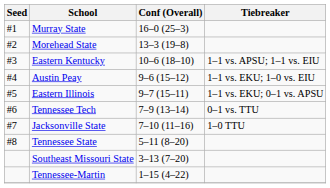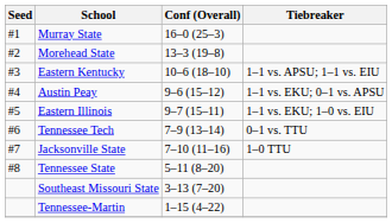Austin Peay | Tiebreaker: 1–1 vs. EKU; 1–0 vs. EIU -> 1–1 vs. EKU; 0–1 vs. APSU
Eastern Illinois | Tiebreaker: 1–1 vs. EKU; 0–1 vs. APSU -> 1–1 vs. EKU; 1–0 vs. EIU
